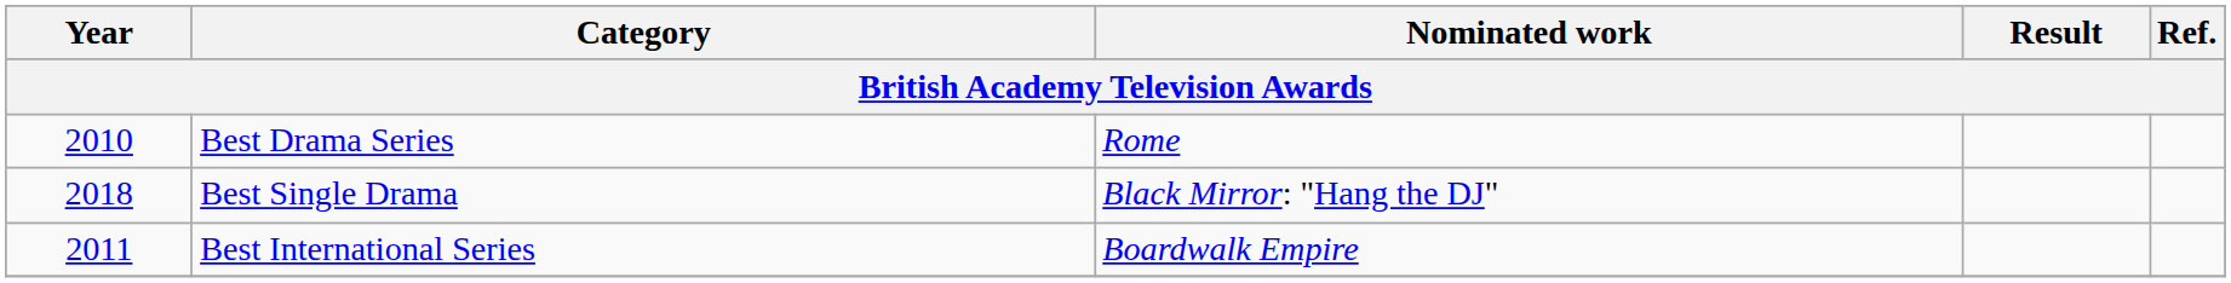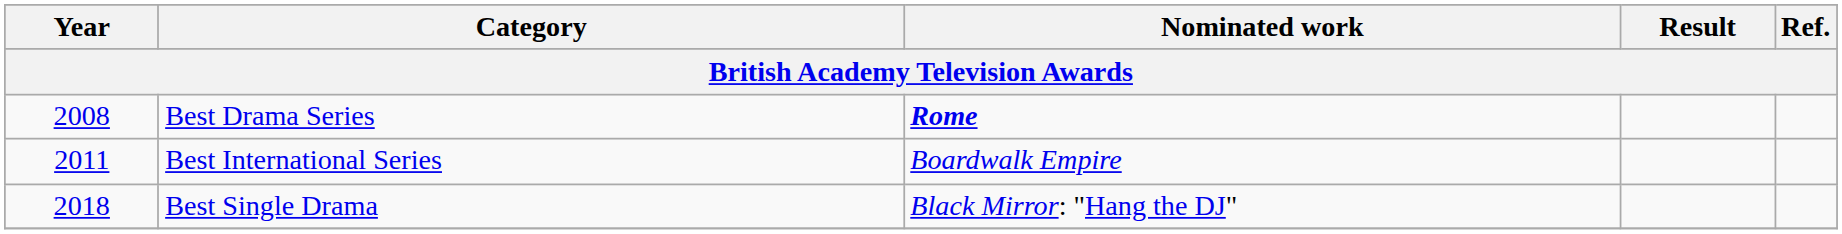Best Drama Series | Year: 2010 -> 2008
Best Drama Series | Nominated work: normal -> bold
rows swapped: Best International Series <-> Best Single Drama
